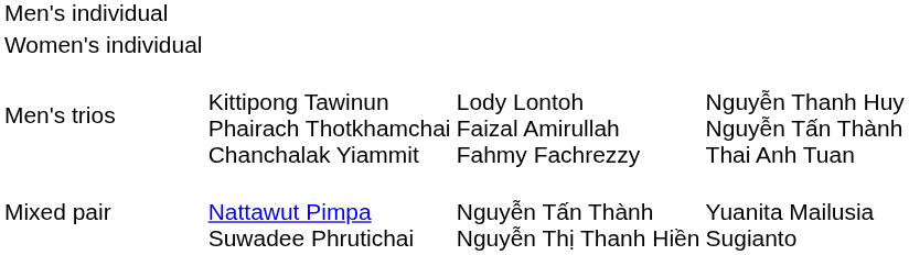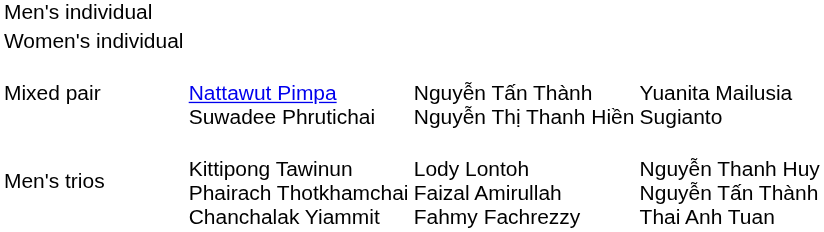rows swapped: Mixed pair <-> Men's trios
